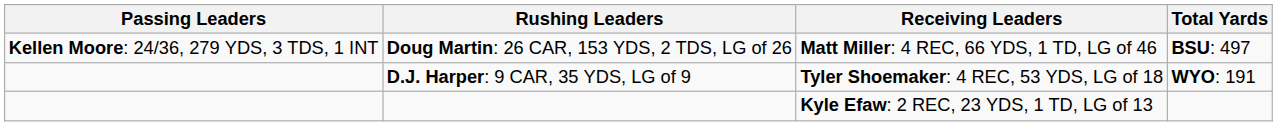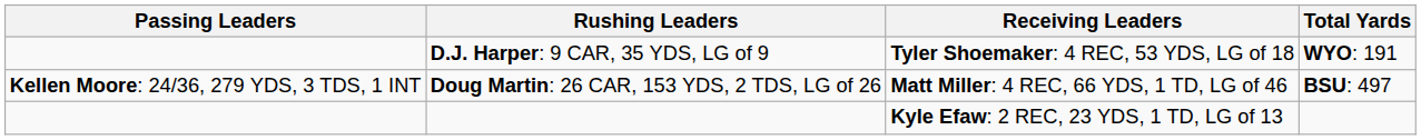rows swapped: Doug Martin: 26 CAR, 153 YDS, 2 TDS, LG of 26 <-> D.J. Harper: 9 CAR, 35 YDS, LG of 9
